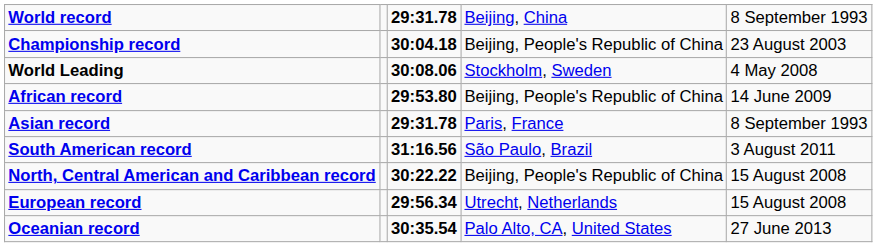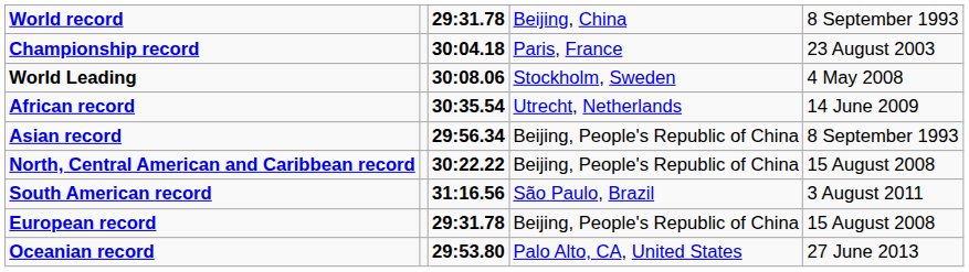Championship record | column 4: Beijing, People's Republic of China -> Paris, France
African record | column 3: 29:53.80 -> 30:35.54
African record | column 4: Beijing, People's Republic of China -> Utrecht, Netherlands
Asian record | column 3: 29:31.78 -> 29:56.34
Asian record | column 4: Paris, France -> Beijing, People's Republic of China
rows swapped: North, Central American and Caribbean record <-> South American record
European record | column 3: 29:56.34 -> 29:31.78
European record | column 4: Utrecht, Netherlands -> Beijing, People's Republic of China
Oceanian record | column 3: 30:35.54 -> 29:53.80
